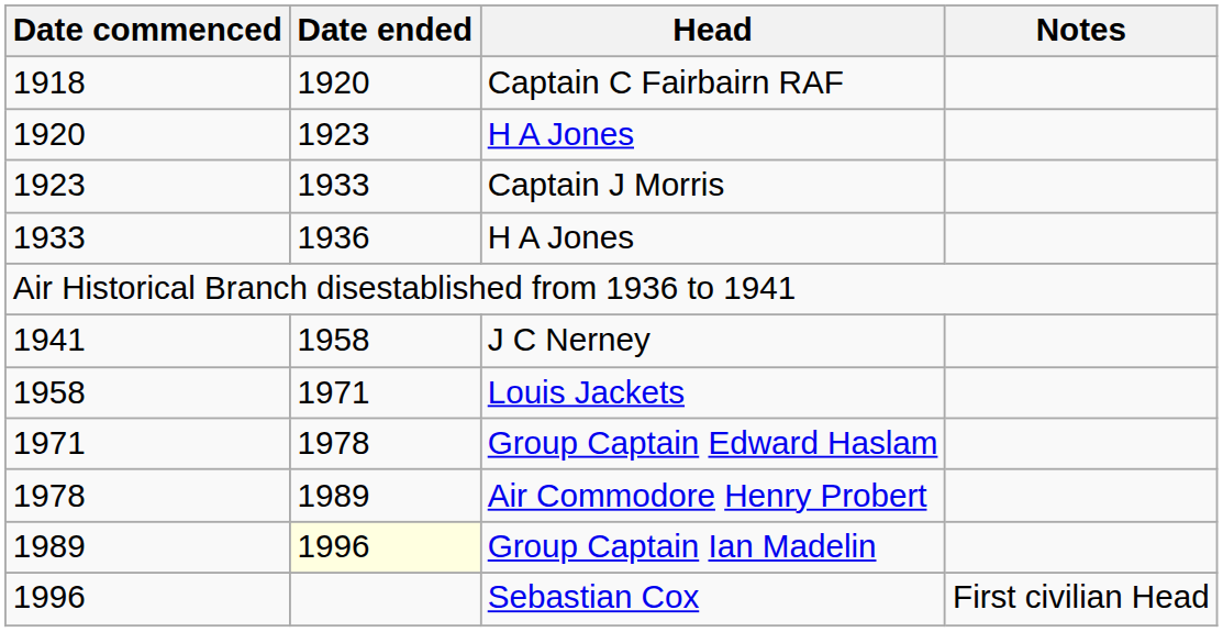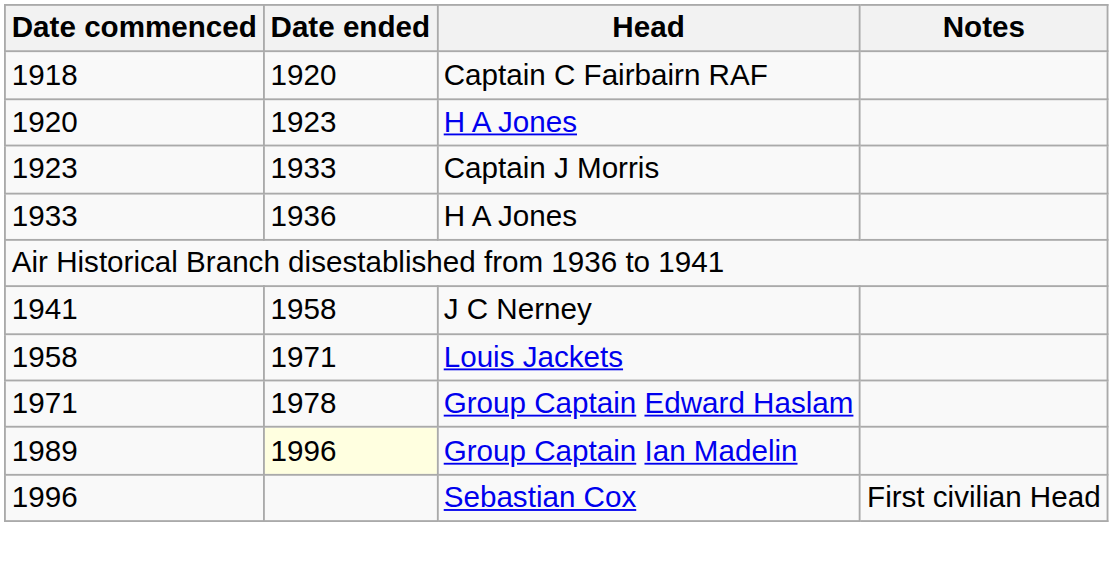- row: 1978 | 1989 | Air Commodore Henry Probert
